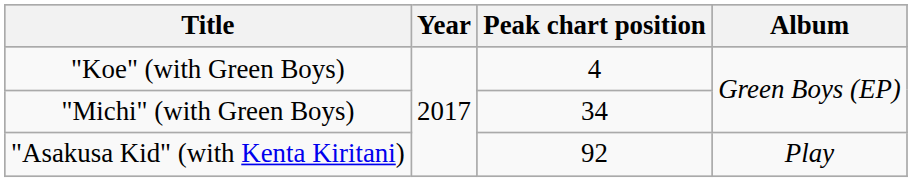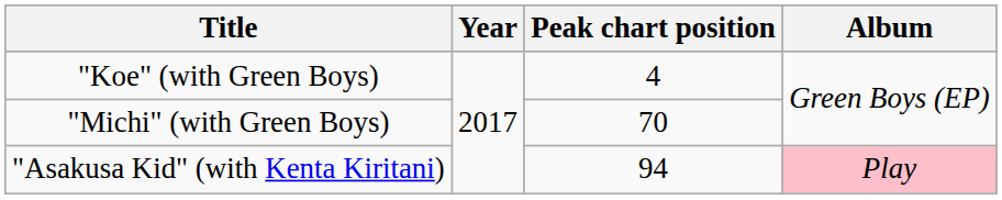"Michi" (with Green Boys) | Peak chart position: 34 -> 70
"Asakusa Kid" (with Kenta Kiritani) | Peak chart position: 92 -> 94
"Asakusa Kid" (with Kenta Kiritani) | Album: no background -> pink background
